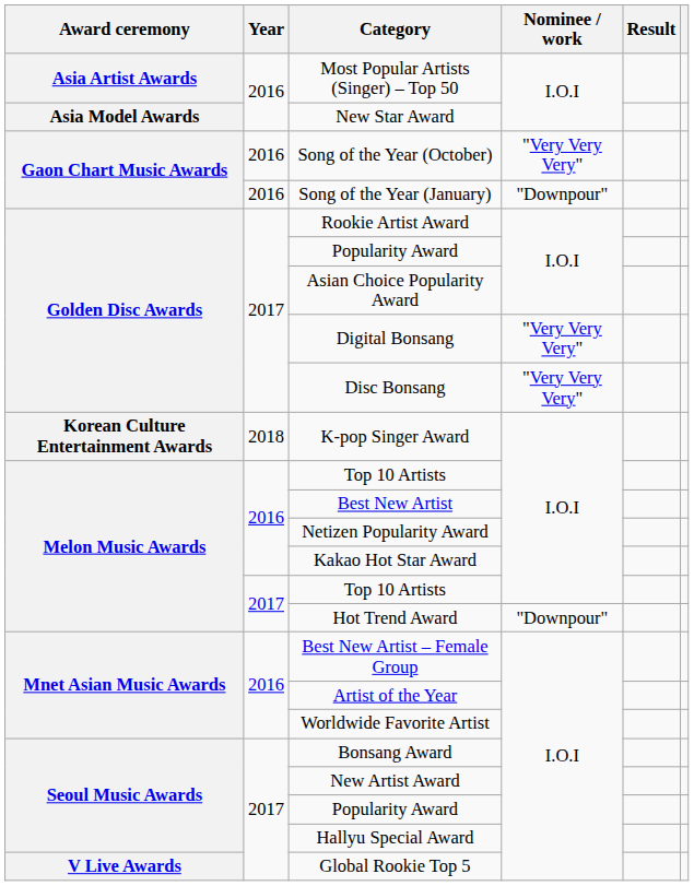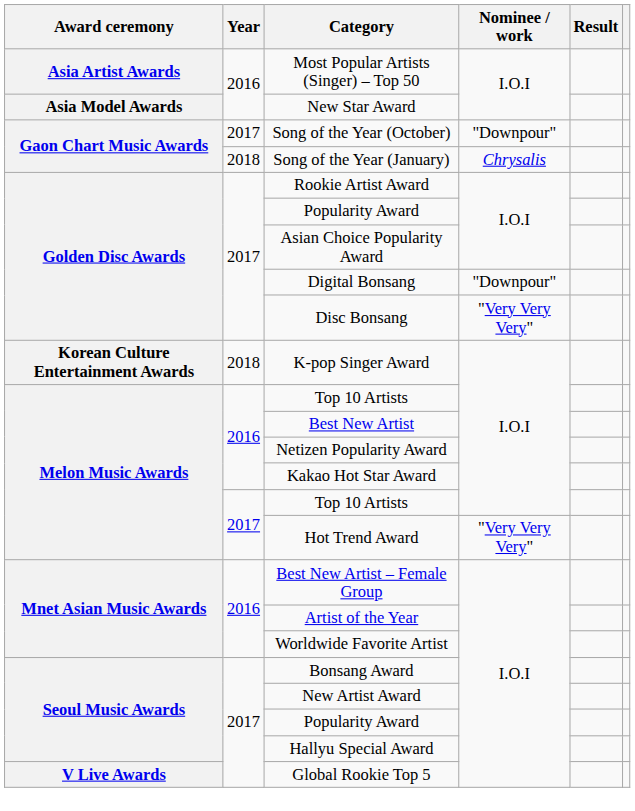Song of the Year (October) | Year: 2016 -> 2017
Song of the Year (October) | Nominee / work: "Very Very Very" -> "Downpour"
Song of the Year (January) | Year: 2016 -> 2018
Song of the Year (January) | Nominee / work: "Downpour" -> Chrysalis
Digital Bonsang | Nominee / work: "Very Very Very" -> "Downpour"
Hot Trend Award | Nominee / work: "Downpour" -> "Very Very Very"
